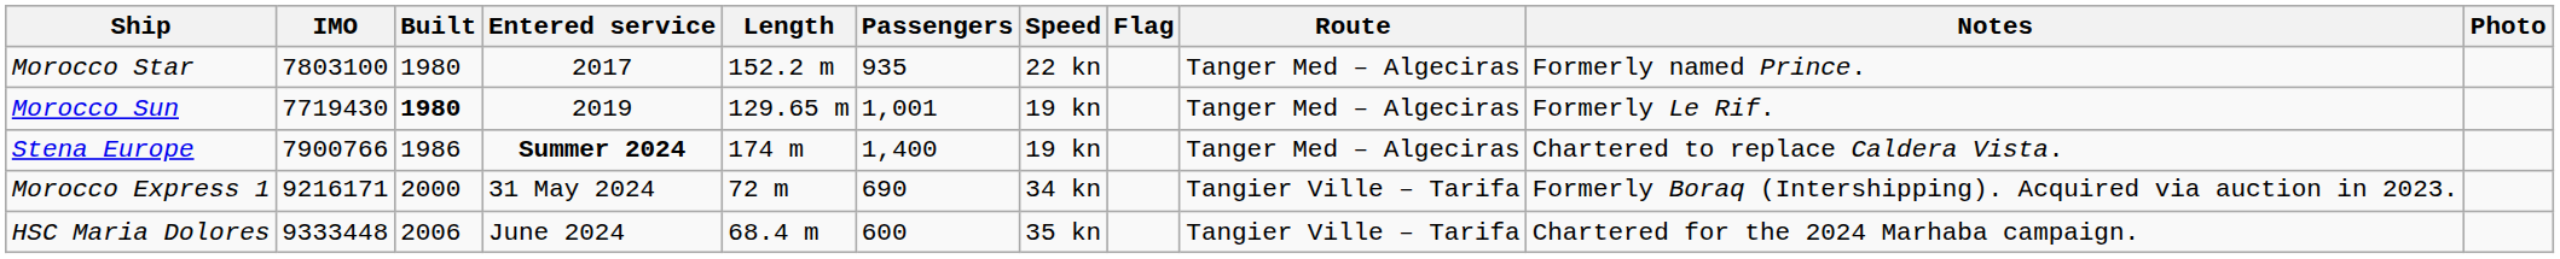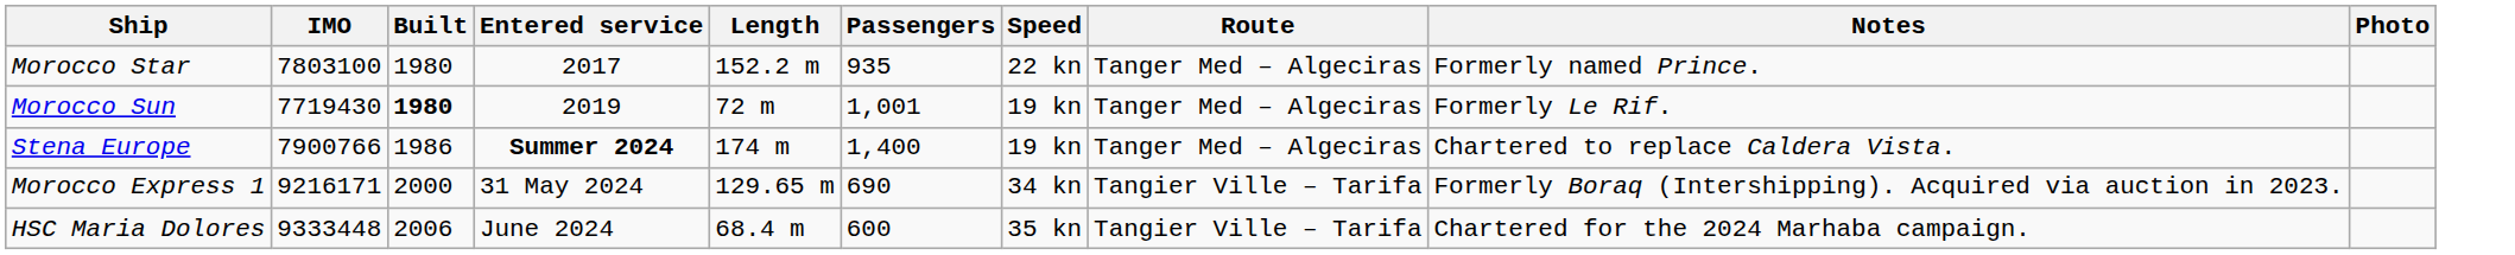- column: Flag
Morocco Sun | Length: 129.65 m -> 72 m
Morocco Express 1 | Length: 72 m -> 129.65 m
